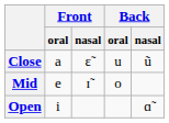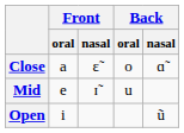Close | Back / oral: u -> o
Close | Back / nasal: ũ -> ɑ̃
Mid | Back / oral: o -> u
Open | Back / nasal: ɑ̃ -> ũ
